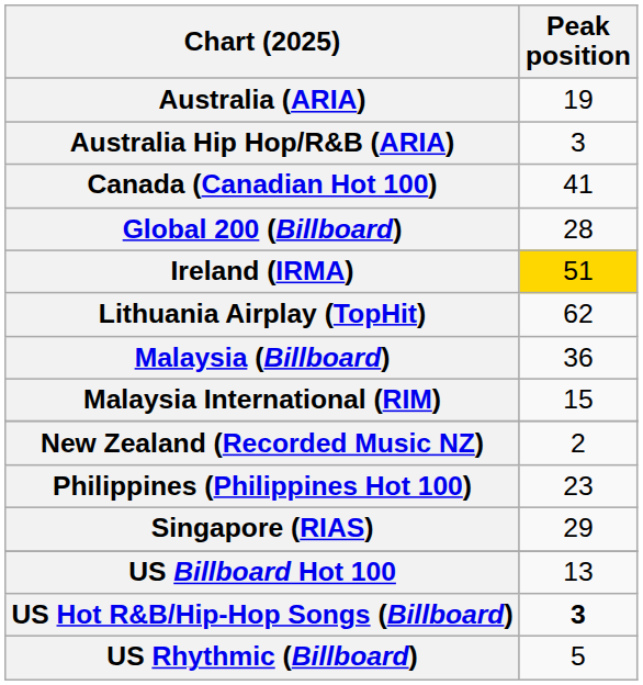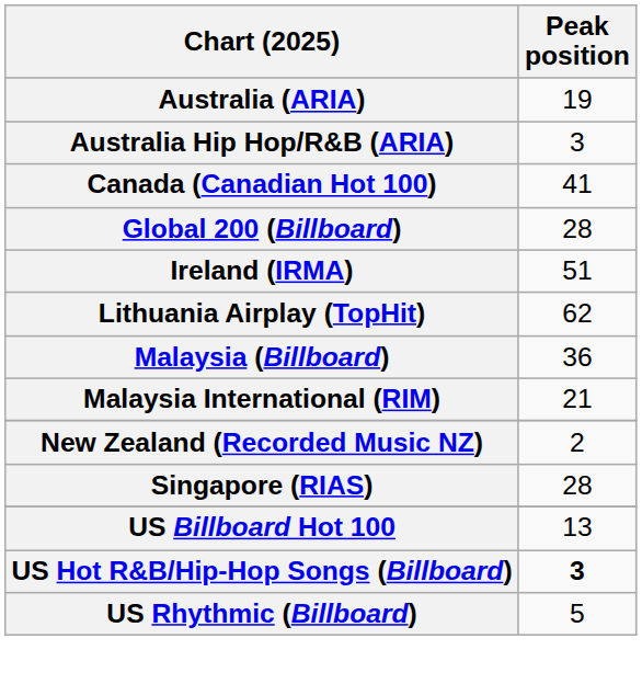Ireland (IRMA) | Peak position: gold background -> no background
Malaysia International (RIM) | Peak position: 15 -> 21
- row: Philippines (Philippines Hot 100) | 23
Singapore (RIAS) | Peak position: 29 -> 28
